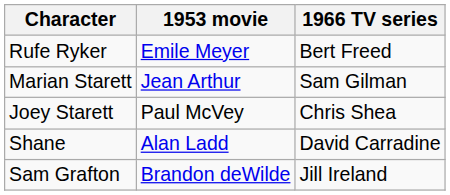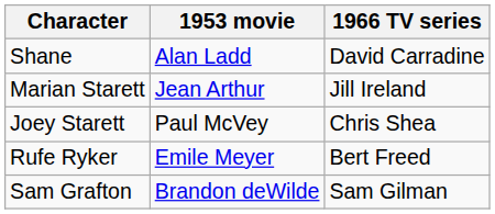rows swapped: Shane <-> Rufe Ryker
Marian Starett | 1966 TV series: Sam Gilman -> Jill Ireland
Sam Grafton | 1966 TV series: Jill Ireland -> Sam Gilman
